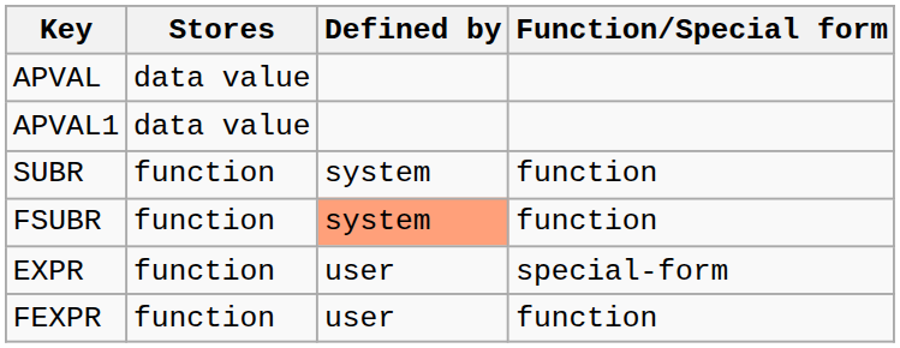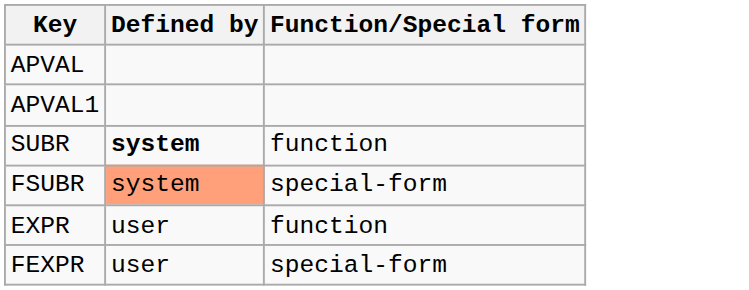- column: Stores | data value | data value | function | function | function | function
SUBR | Defined by: normal -> bold
FSUBR | Function/Special form: function -> special-form
EXPR | Function/Special form: special-form -> function
FEXPR | Function/Special form: function -> special-form
